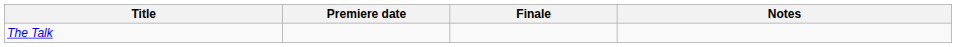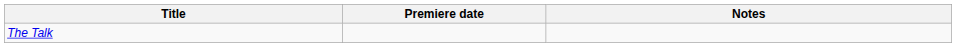- column: Finale
